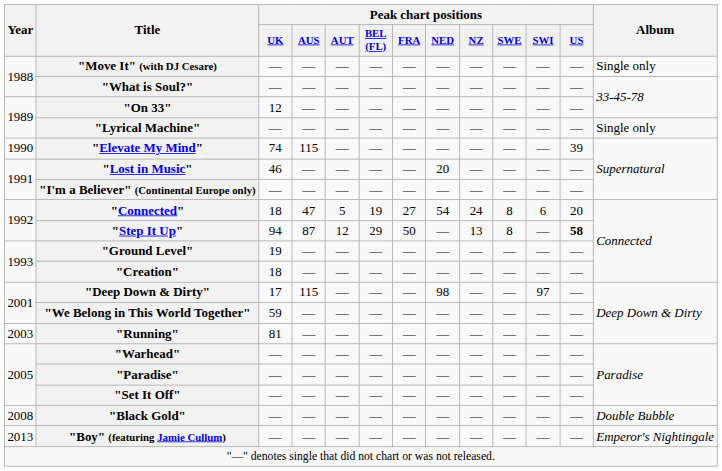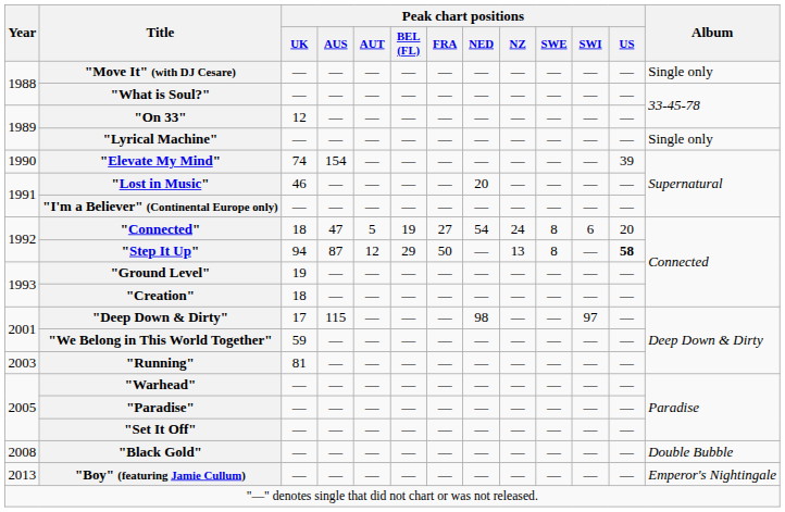"Elevate My Mind" | Peak chart positions / AUS: 115 -> 154
